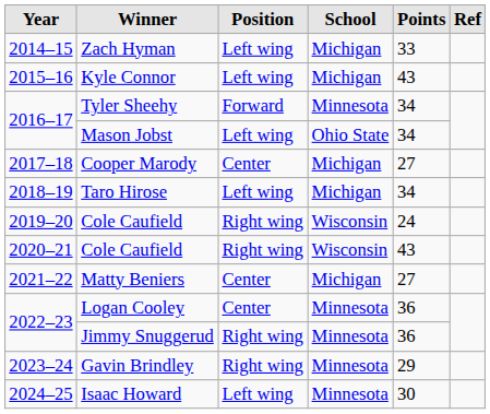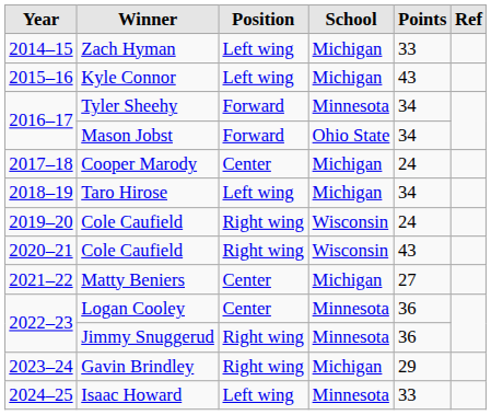Mason Jobst | Position: Left wing -> Forward
Cooper Marody | Points: 27 -> 24
Gavin Brindley | School: Minnesota -> Michigan
Isaac Howard | Points: 30 -> 33
